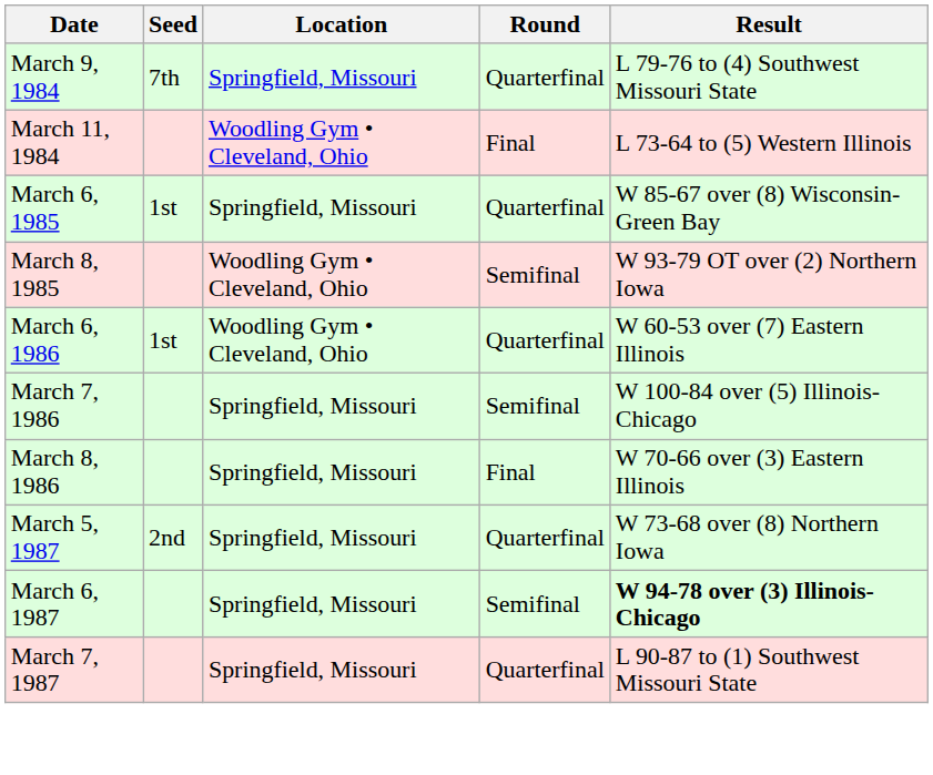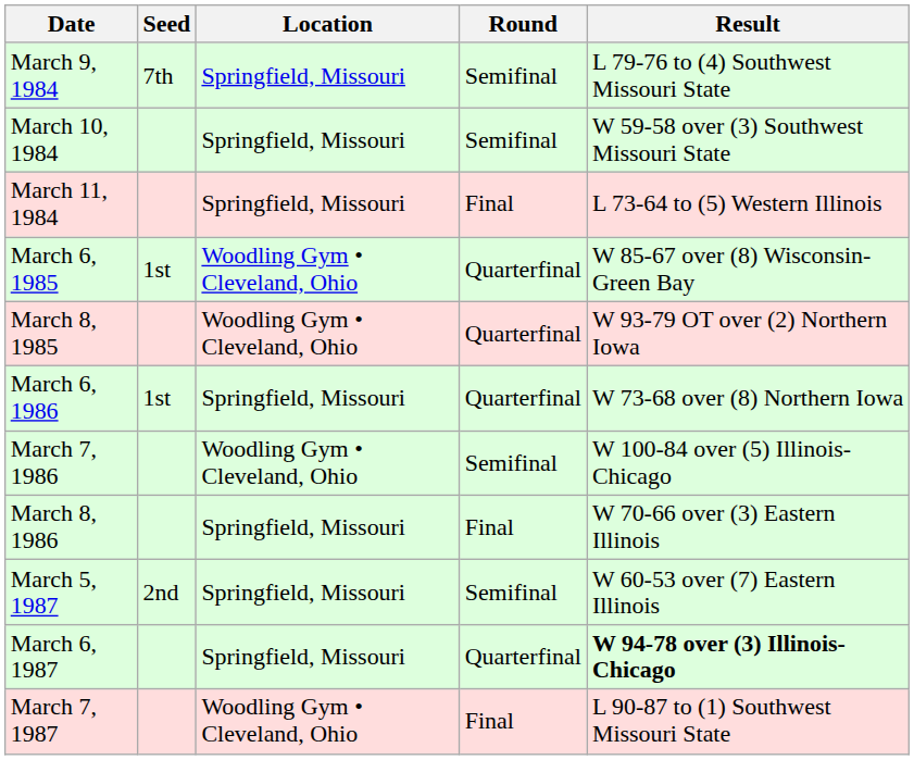March 9, 1984 | Round: Quarterfinal -> Semifinal
+ row: March 10, 1984 | Springfield, Missouri | Semifinal | W 59-58 over (3) Southwest Missouri State
March 11, 1984 | Location: Woodling Gym • Cleveland, Ohio -> Springfield, Missouri
March 6, 1985 | Location: Springfield, Missouri -> Woodling Gym • Cleveland, Ohio
March 8, 1985 | Round: Semifinal -> Quarterfinal
March 6, 1986 | Location: Woodling Gym • Cleveland, Ohio -> Springfield, Missouri
March 6, 1986 | Result: W 60-53 over (7) Eastern Illinois -> W 73-68 over (8) Northern Iowa
March 7, 1986 | Location: Springfield, Missouri -> Woodling Gym • Cleveland, Ohio
March 5, 1987 | Round: Quarterfinal -> Semifinal
March 5, 1987 | Result: W 73-68 over (8) Northern Iowa -> W 60-53 over (7) Eastern Illinois
March 6, 1987 | Round: Semifinal -> Quarterfinal
March 7, 1987 | Location: Springfield, Missouri -> Woodling Gym • Cleveland, Ohio
March 7, 1987 | Round: Quarterfinal -> Final
